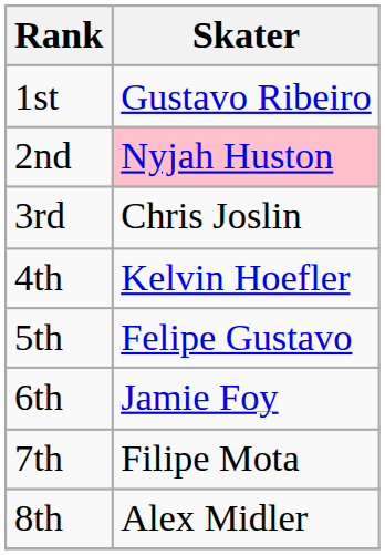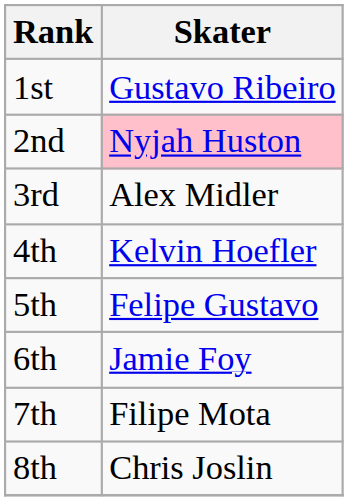3rd | Skater: Chris Joslin -> Alex Midler
8th | Skater: Alex Midler -> Chris Joslin
